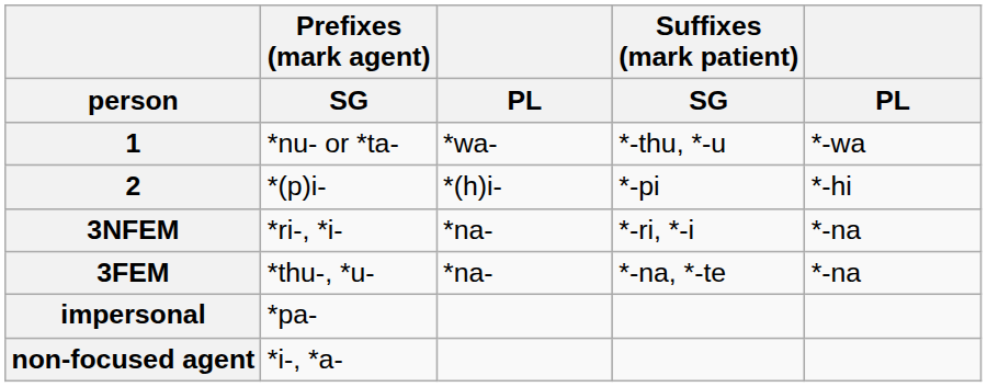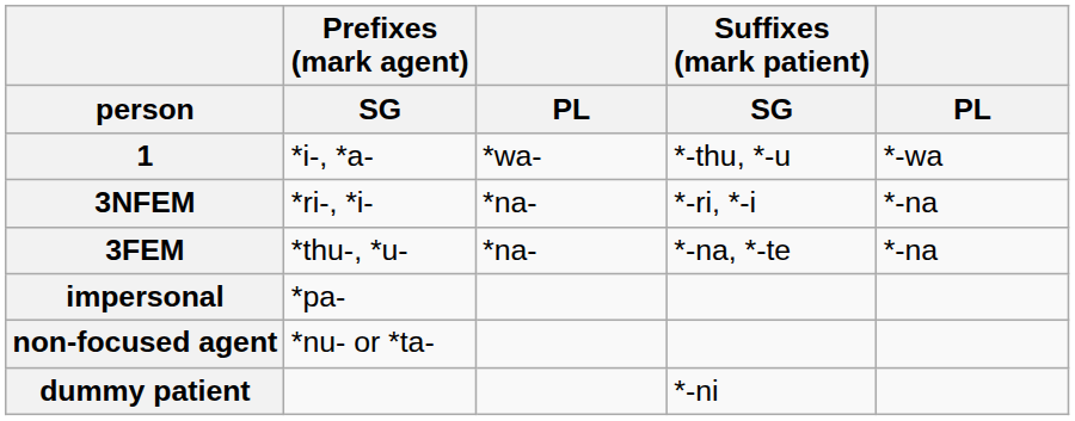1 | Prefixes (mark agent) / SG: *nu- or *ta- -> *i-, *a-
- row: 2 | *(p)i- | *(h)i- | *-pi | *-hi
non-focused agent | Prefixes (mark agent) / SG: *i-, *a- -> *nu- or *ta-
+ row: dummy patient | *-ni
